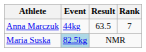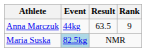Anna Marczuk | Rank: 7 -> 9
